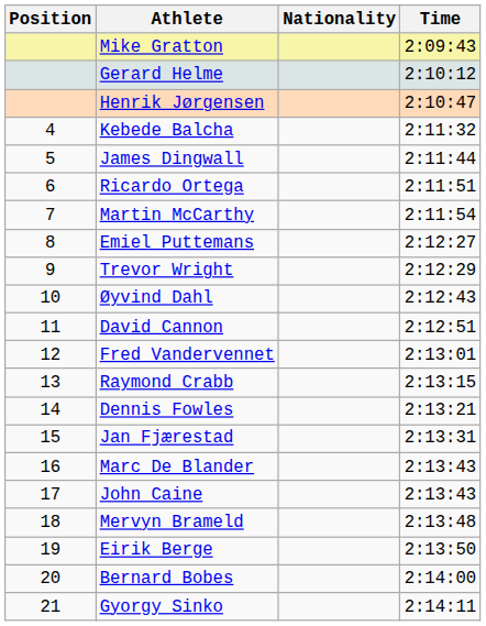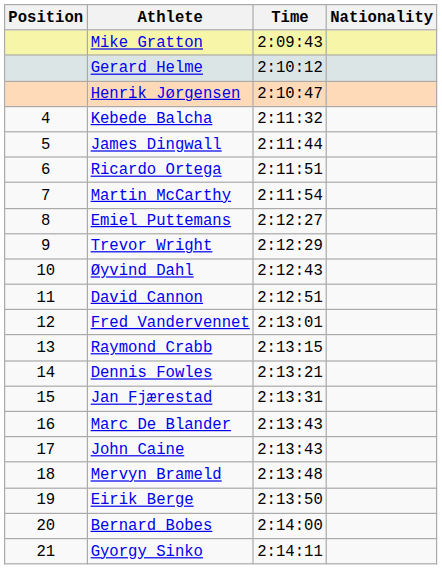columns swapped: Nationality <-> Time
